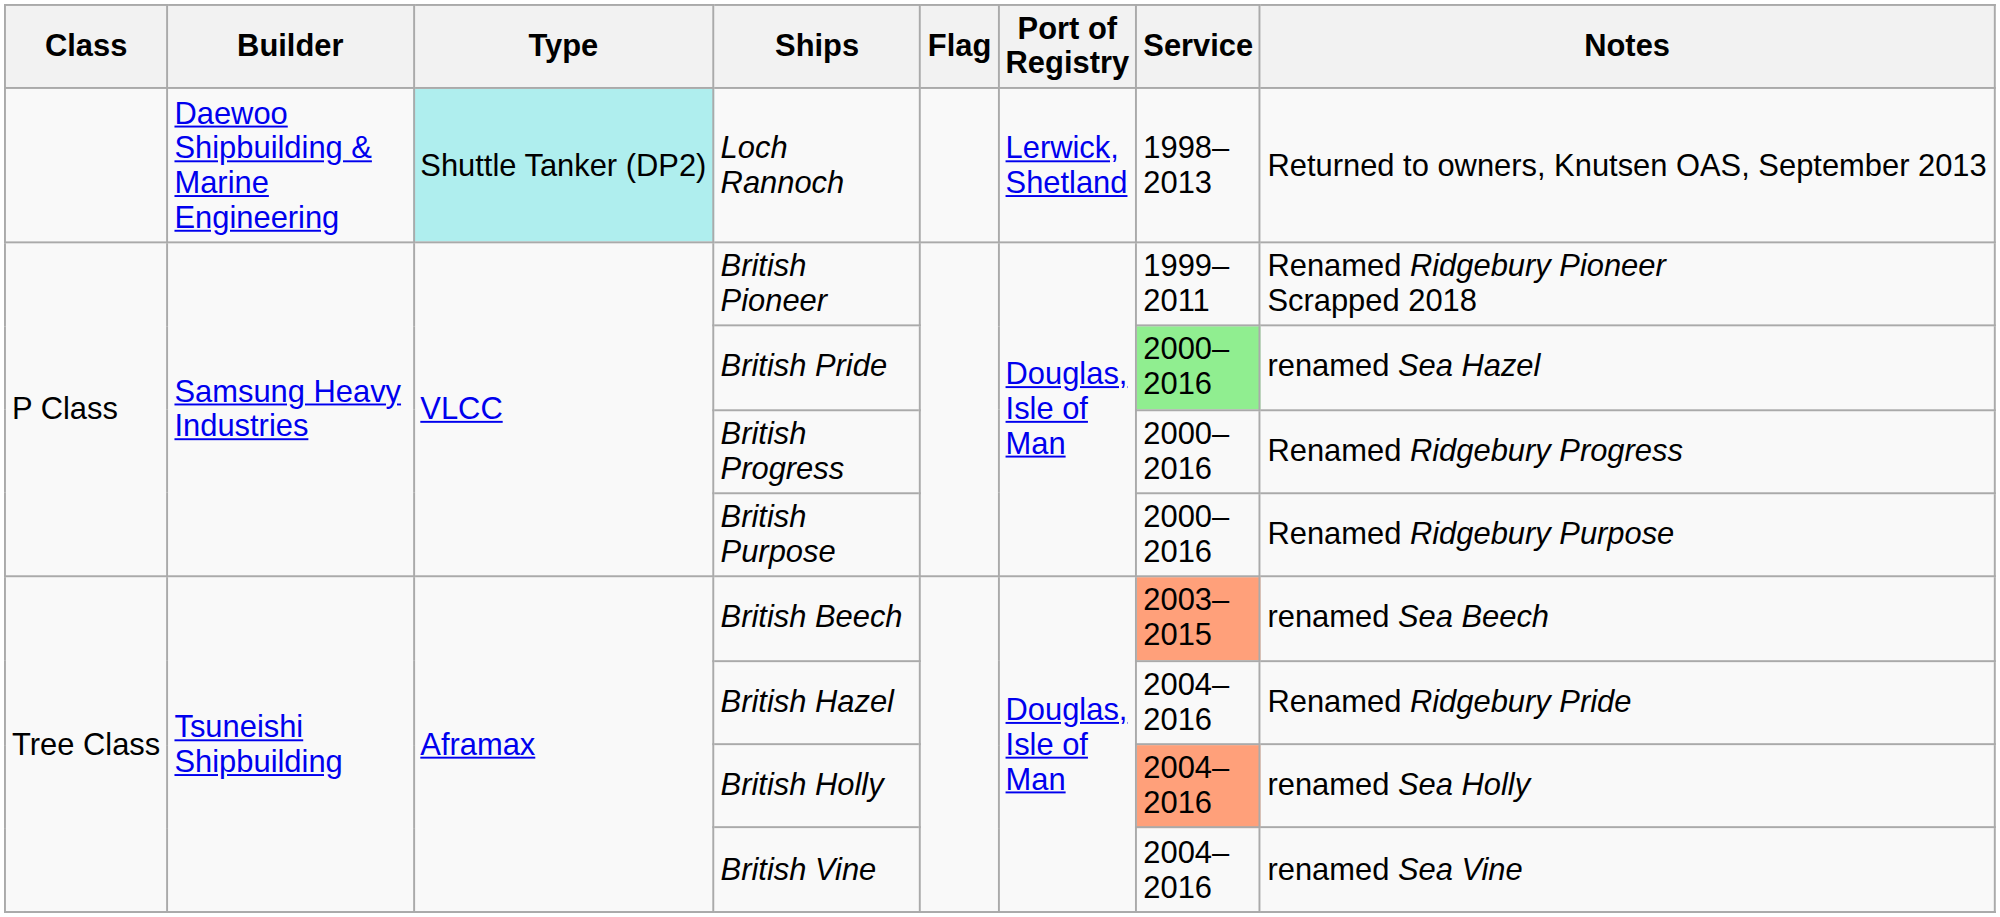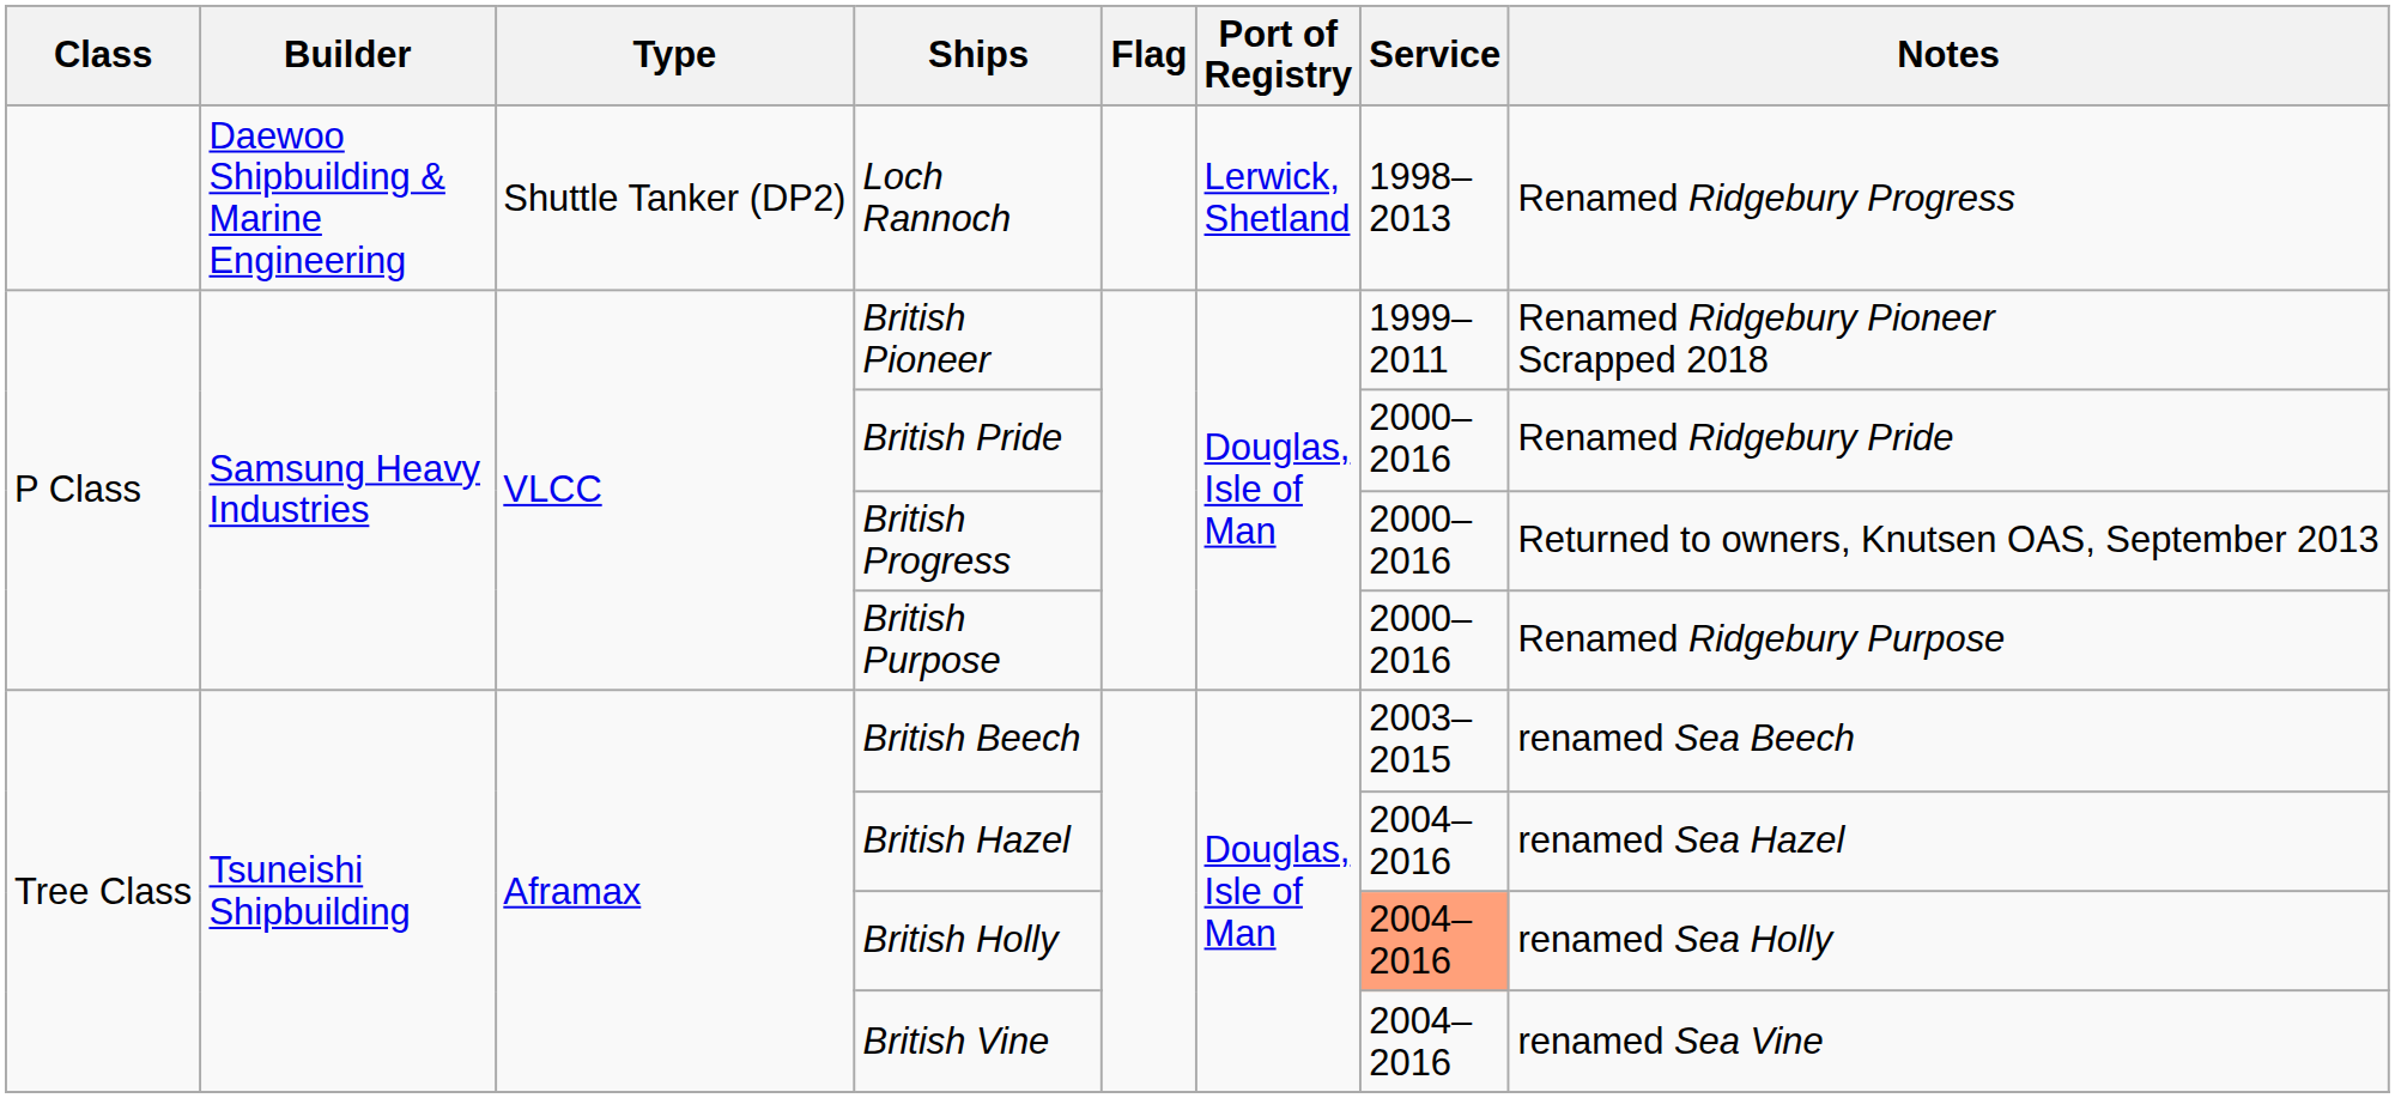Loch Rannoch | Type: paleturquoise background -> no background
Loch Rannoch | Notes: Returned to owners, Knutsen OAS, September 2013 -> Renamed Ridgebury Progress
British Pride | Service: lightgreen background -> no background
British Pride | Notes: renamed Sea Hazel -> Renamed Ridgebury Pride
British Progress | Notes: Renamed Ridgebury Progress -> Returned to owners, Knutsen OAS, September 2013
British Beech | Service: lightsalmon background -> no background
British Hazel | Notes: Renamed Ridgebury Pride -> renamed Sea Hazel
